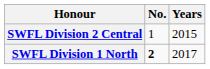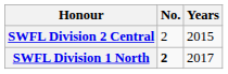SWFL Division 2 Central | No.: 1 -> 2
